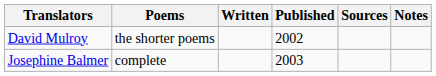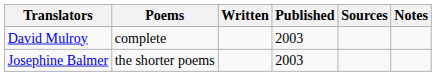David Mulroy | Poems: the shorter poems -> complete
David Mulroy | Published: 2002 -> 2003
Josephine Balmer | Poems: complete -> the shorter poems
